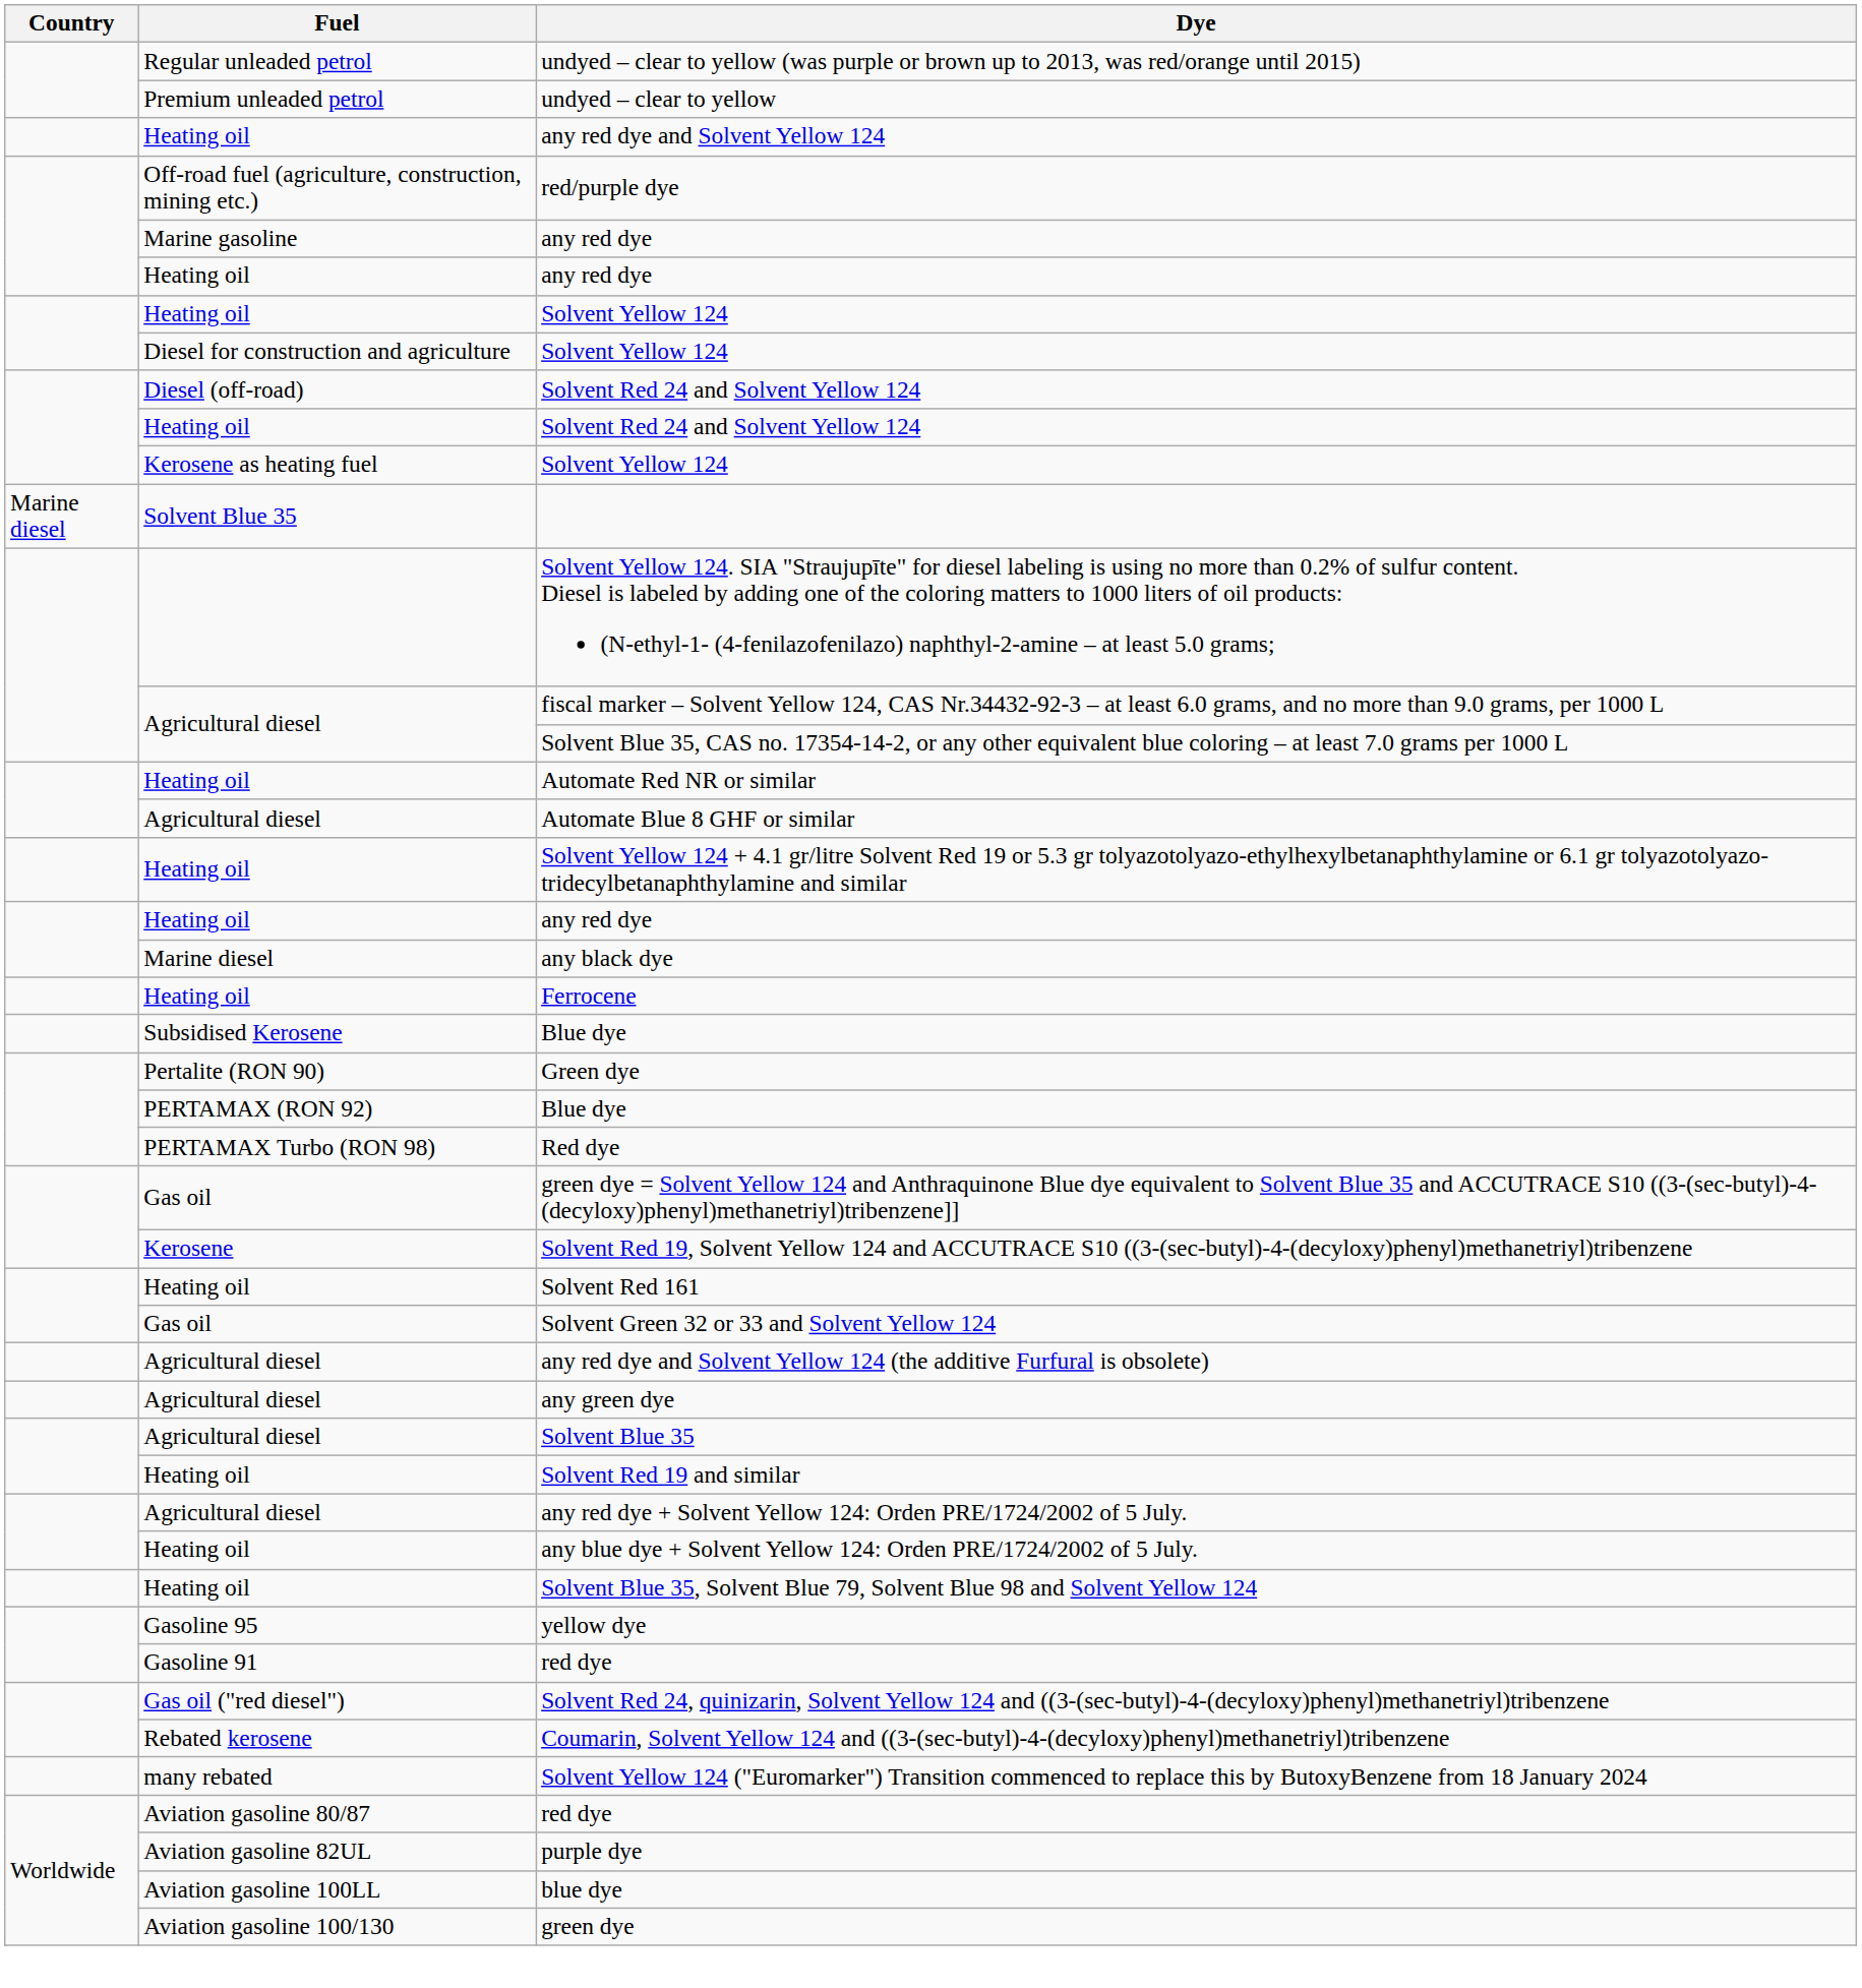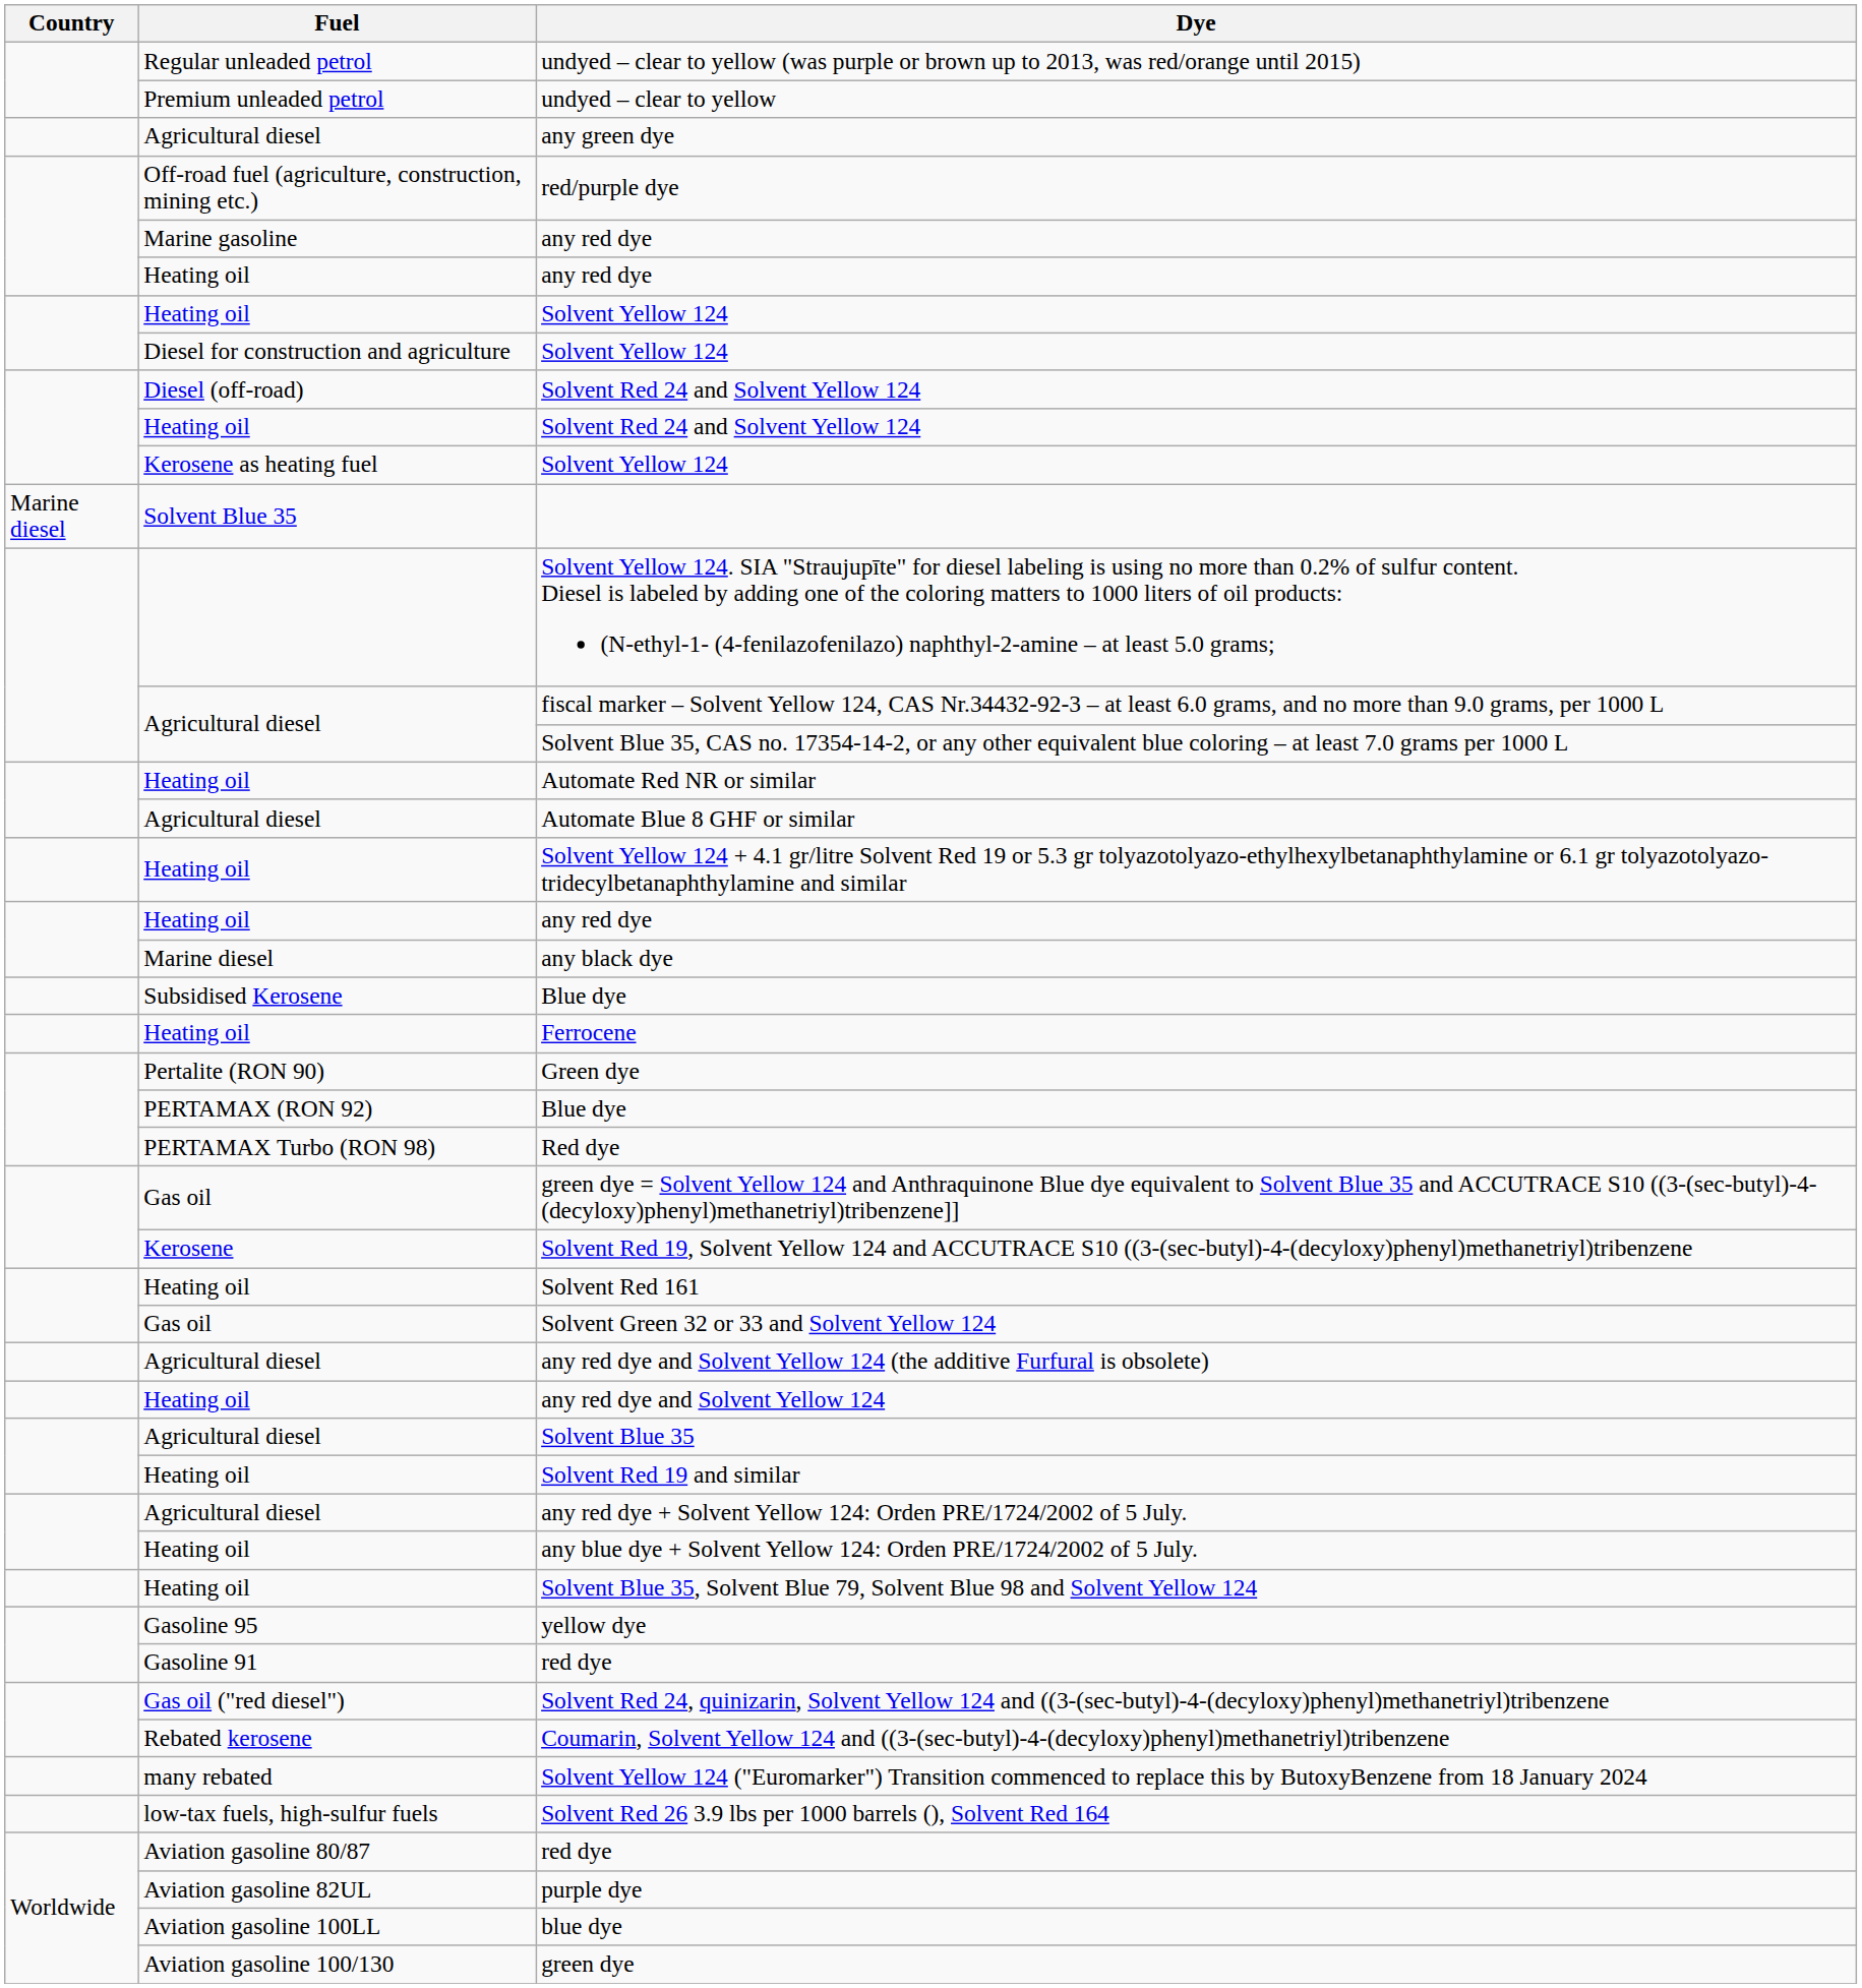rows swapped: any red dye and Solvent Yellow 124 <-> any green dye
rows swapped: Ferrocene <-> Subsidised Kerosene / Blue dye
+ row: low-tax fuels, high-sulfur fuels | Solvent Red 26 3.9 lbs per 1000 barrels (), Solvent Red 164
